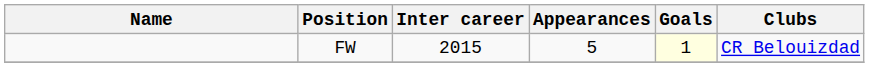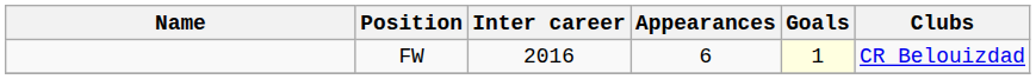FW | Inter career: 2015 -> 2016
FW | Appearances: 5 -> 6
